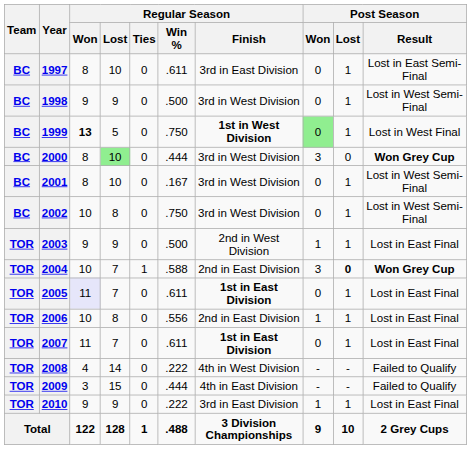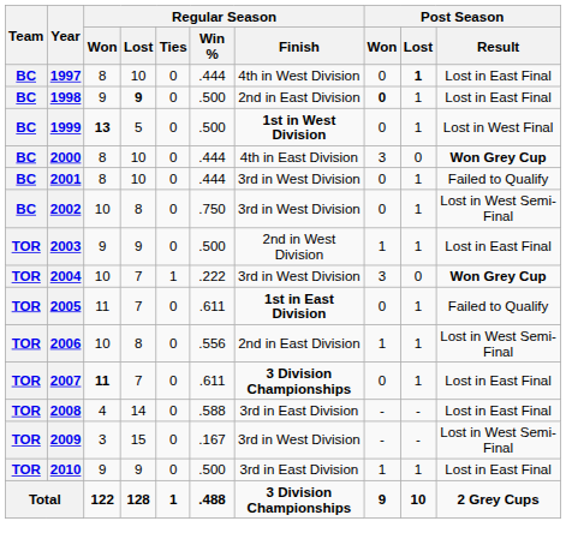1997 | Regular Season / Win %: .611 -> .444
1997 | Regular Season / Finish: 3rd in East Division -> 4th in West Division
1997 | Post Season / Lost: normal -> bold
1997 | Post Season / Result: Lost in East Semi-Final -> Lost in East Final
1998 | Regular Season / Lost: normal -> bold
1998 | Regular Season / Finish: 3rd in West Division -> 2nd in East Division
1998 | Post Season / Won: normal -> bold
1998 | Post Season / Result: Lost in West Semi-Final -> Lost in East Final
1999 | Regular Season / Win %: .750 -> .500
1999 | Post Season / Won: lightgreen background -> no background
2000 | Regular Season / Lost: lightgreen background -> no background
2000 | Regular Season / Finish: 3rd in West Division -> 4th in East Division
2001 | Regular Season / Win %: .167 -> .444
2001 | Post Season / Result: Lost in West Semi-Final -> Failed to Qualify
2004 | Regular Season / Win %: .588 -> .222
2004 | Regular Season / Finish: 2nd in East Division -> 3rd in West Division
2004 | Post Season / Lost: bold -> normal
2005 | Regular Season / Won: lavender background -> no background
2005 | Post Season / Result: Lost in East Final -> Failed to Qualify
2006 | Post Season / Result: Lost in East Final -> Lost in West Semi-Final
2007 | Regular Season / Won: normal -> bold
2007 | Regular Season / Finish: 1st in East Division -> 3 Division Championships
2008 | Regular Season / Win %: .222 -> .588
2008 | Regular Season / Finish: 4th in West Division -> 3rd in East Division
2008 | Post Season / Result: Failed to Qualify -> Lost in East Final
2009 | Regular Season / Win %: .444 -> .167
2009 | Regular Season / Finish: 4th in East Division -> 3rd in West Division
2009 | Post Season / Result: Failed to Qualify -> Lost in West Semi-Final
2010 | Regular Season / Win %: .222 -> .500
